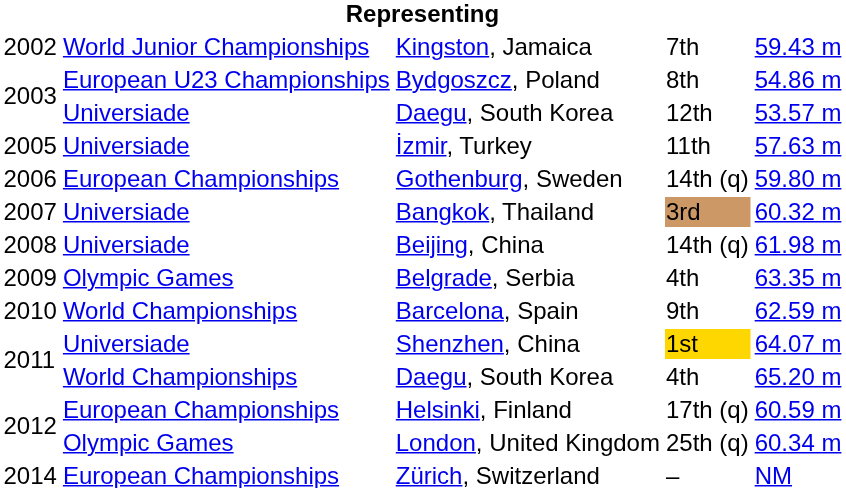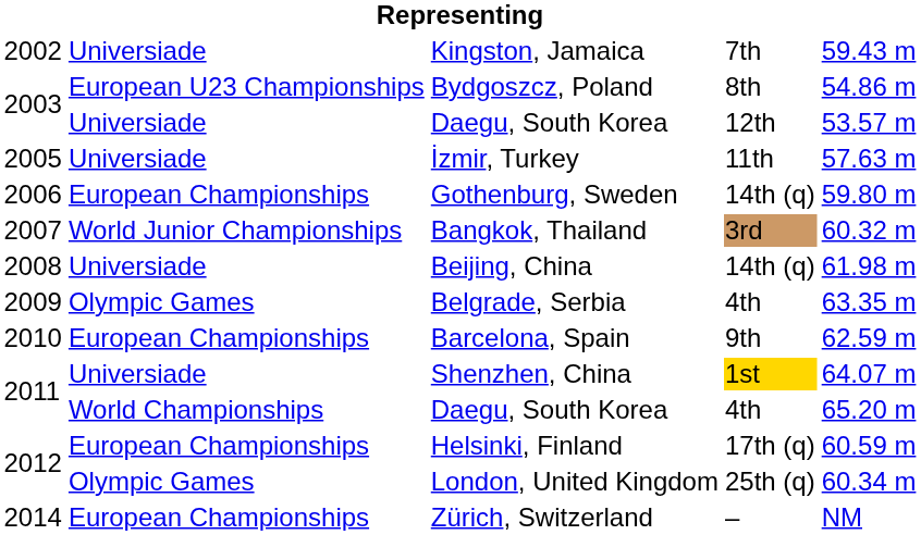Kingston, Jamaica | column 2: World Junior Championships -> Universiade
Bangkok, Thailand | column 2: Universiade -> World Junior Championships
Barcelona, Spain | column 2: World Championships -> European Championships
